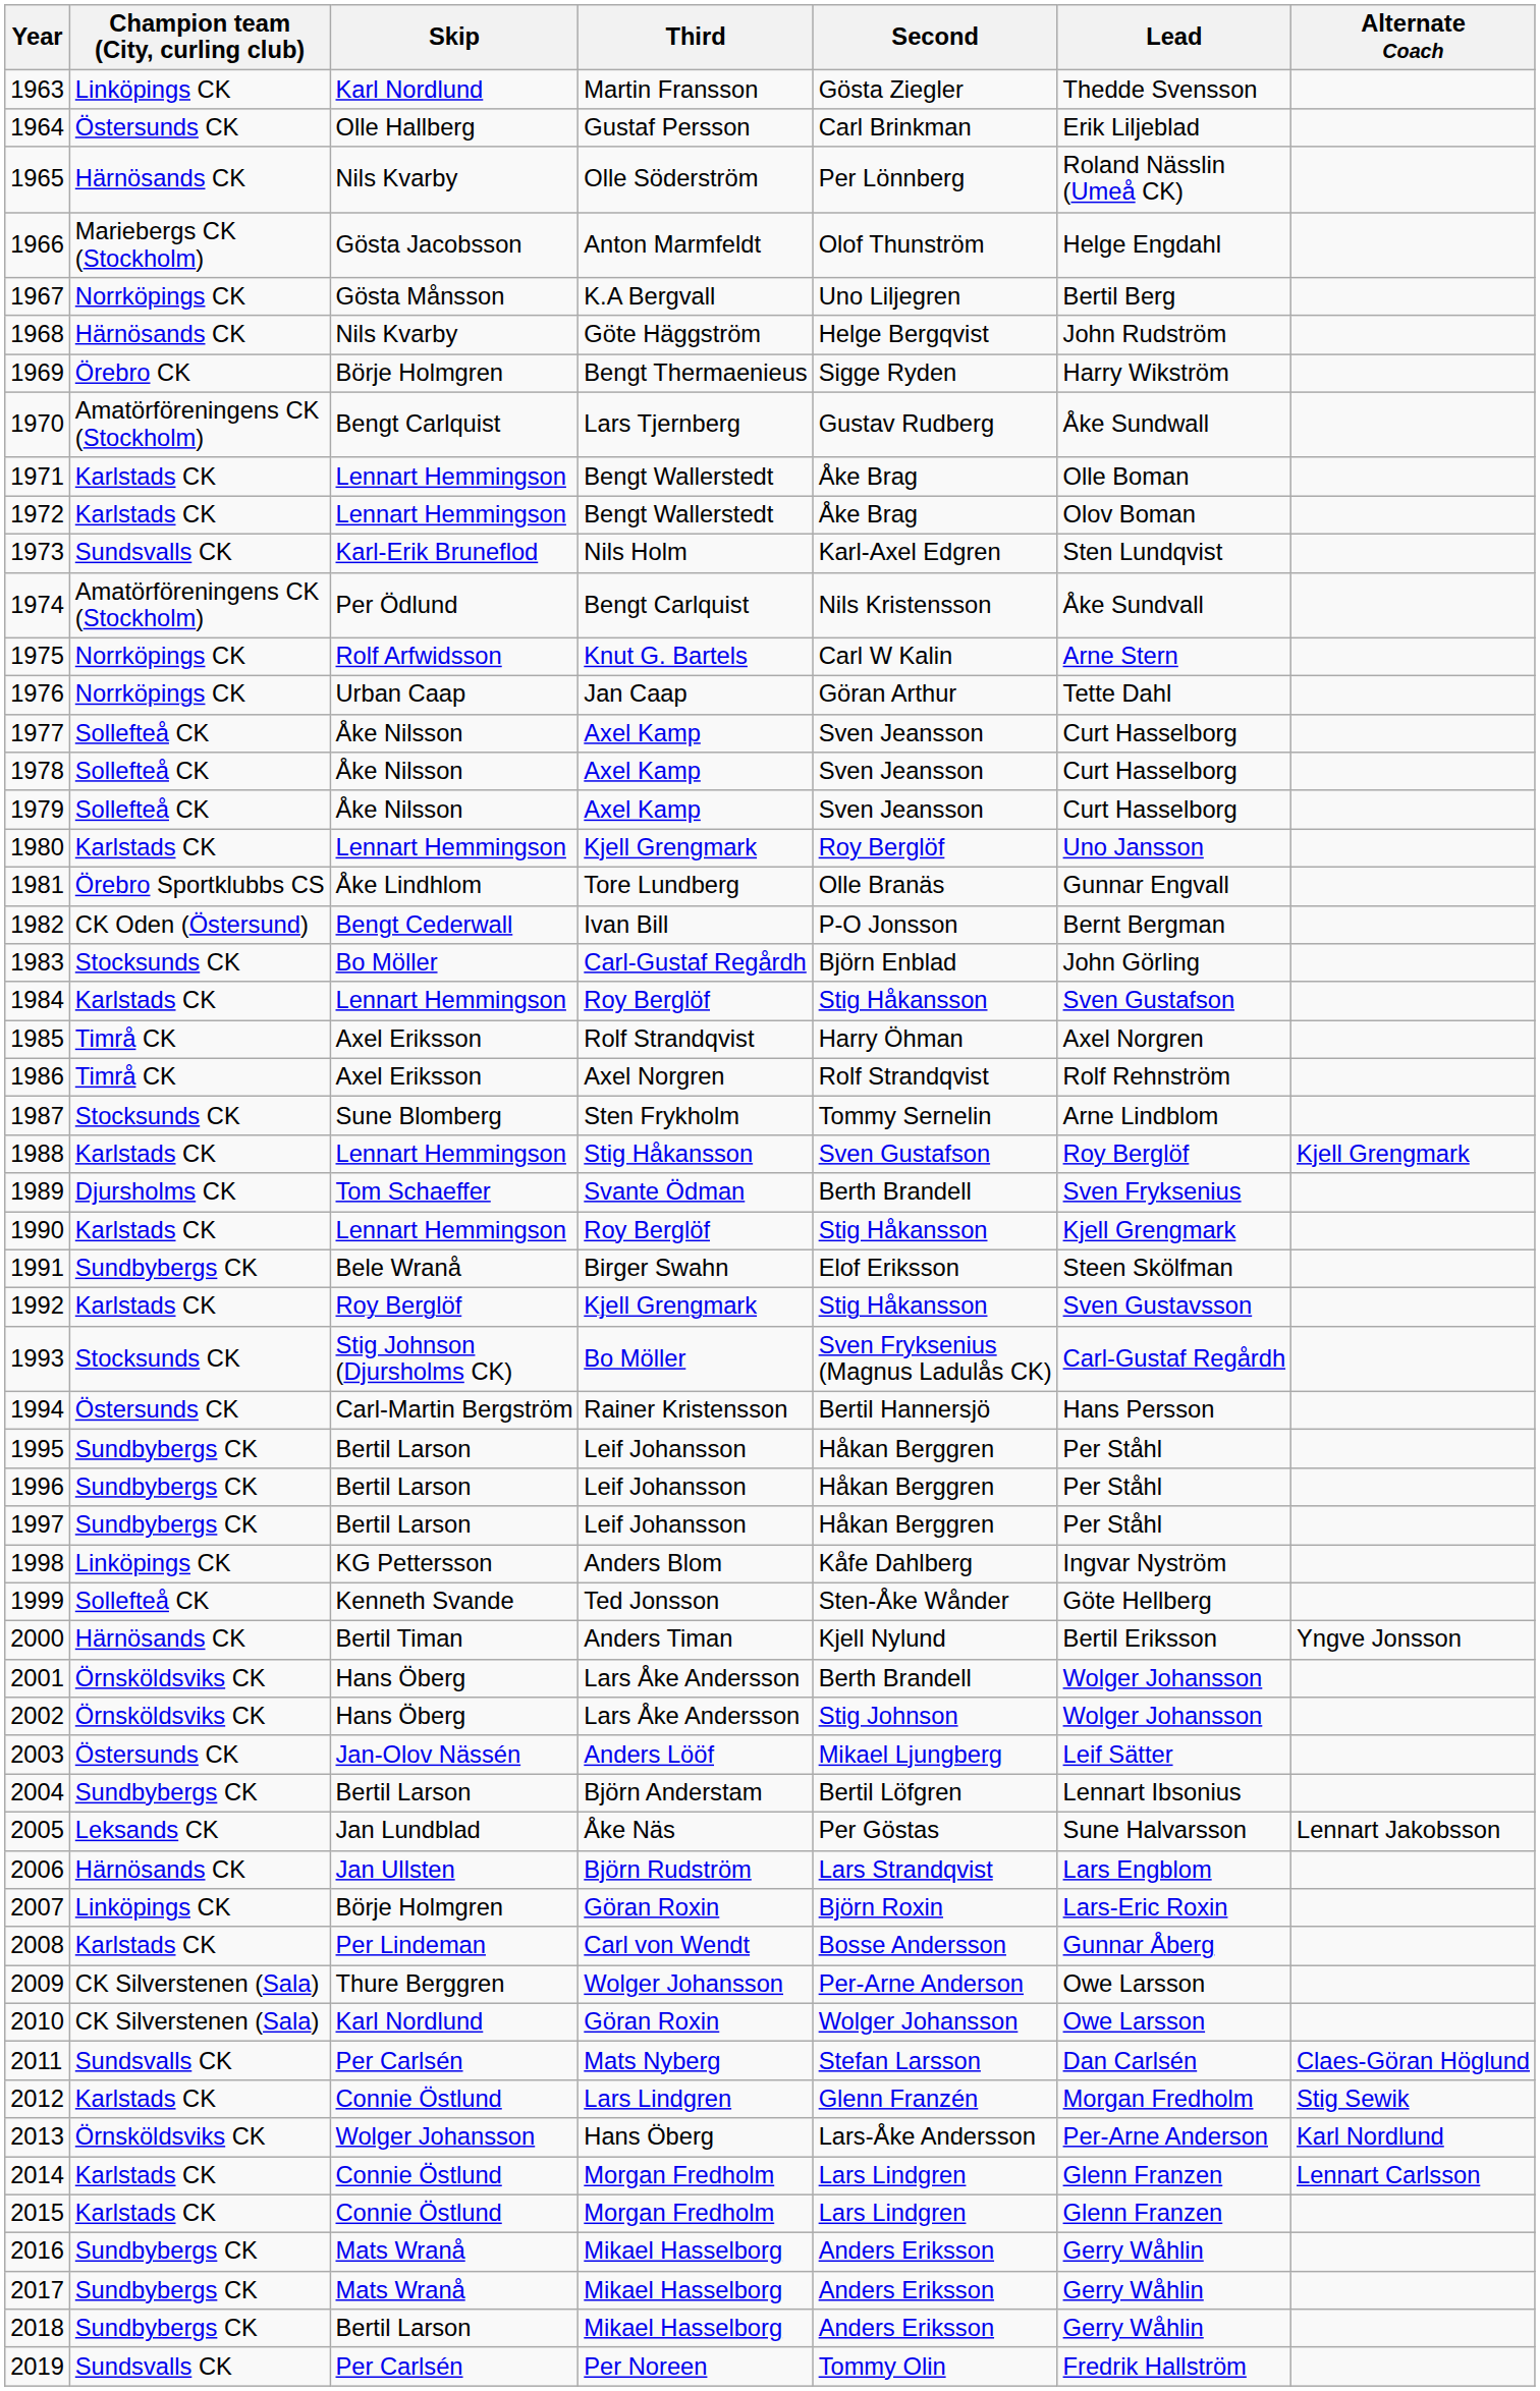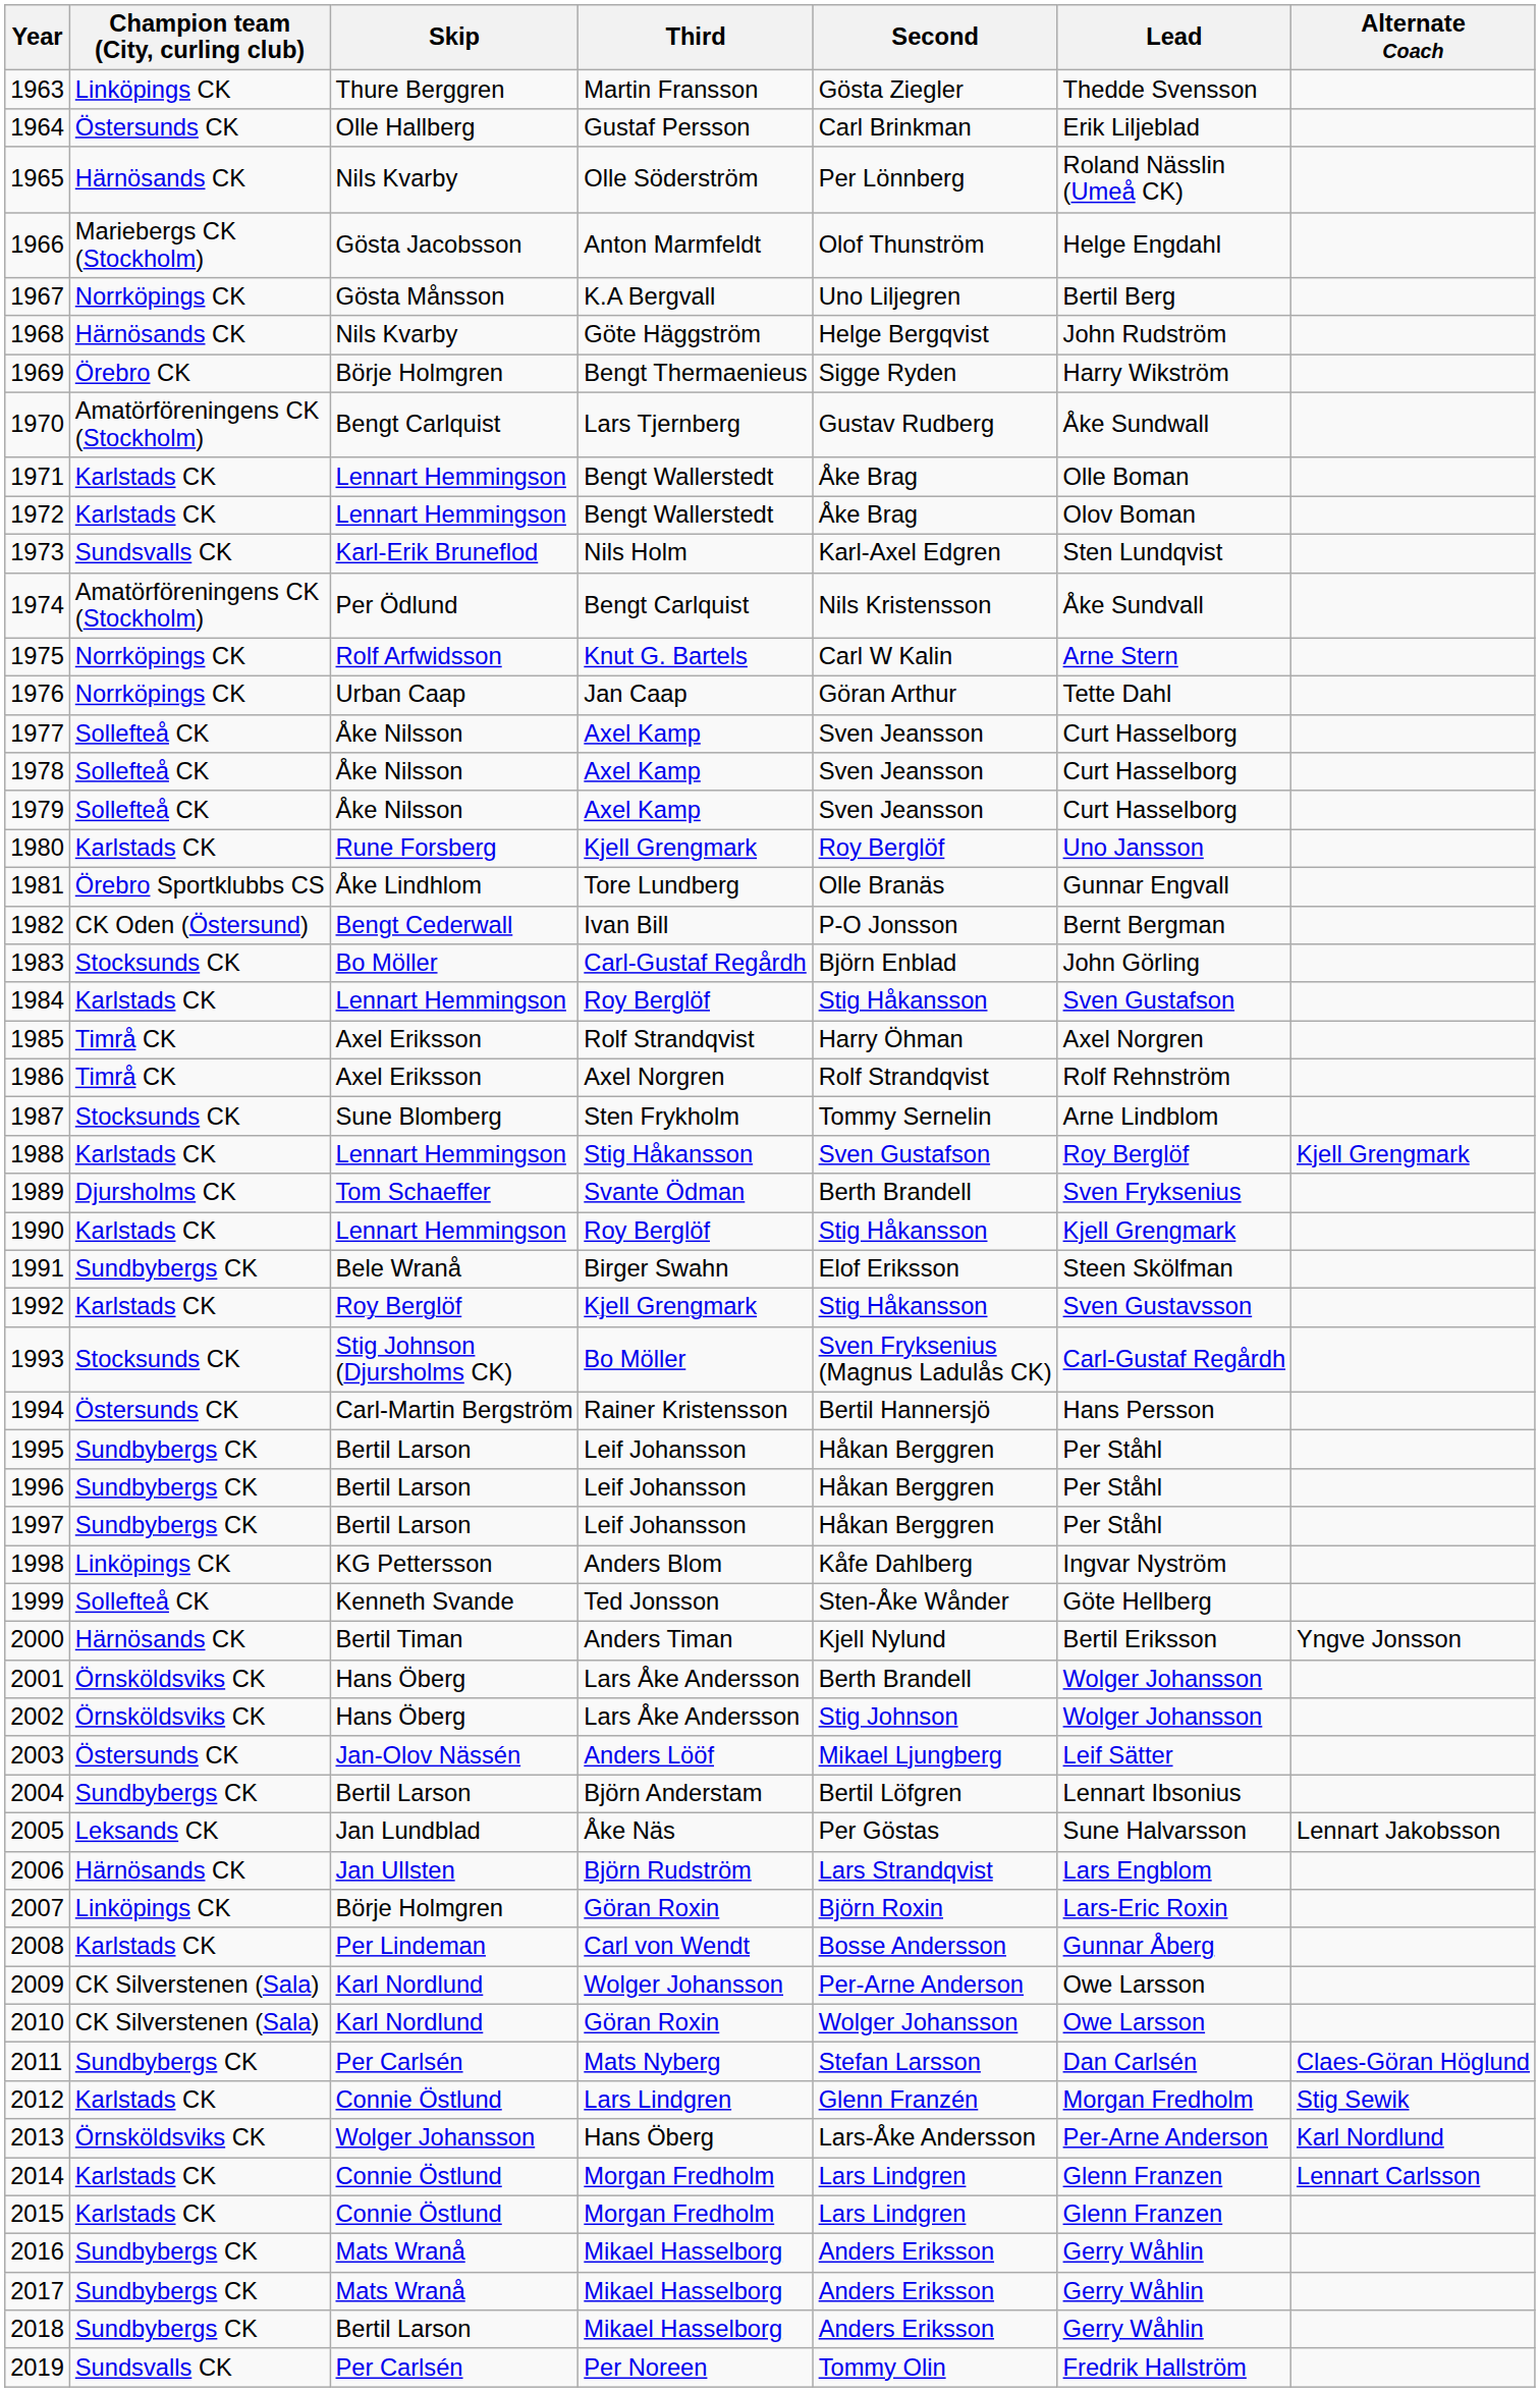1963 | Skip: Karl Nordlund -> Thure Berggren
1980 | Skip: Lennart Hemmingson -> Rune Forsberg
2009 | Skip: Thure Berggren -> Karl Nordlund
2011 | Champion team (City, curling club): Sundsvalls CK -> Sundbybergs CK
